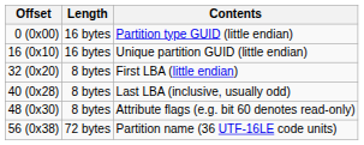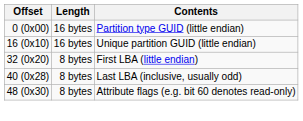- row: 56 (0x38) | 72 bytes | Partition name (36 UTF-16LE code units)
